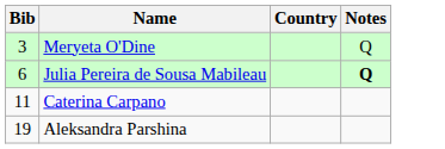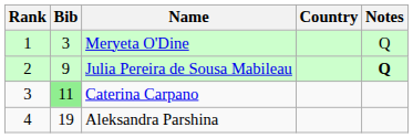+ column: Rank | 1 | 2 | 3 | 4
Julia Pereira de Sousa Mabileau | Bib: 6 -> 9
Caterina Carpano | Bib: no background -> lightgreen background
